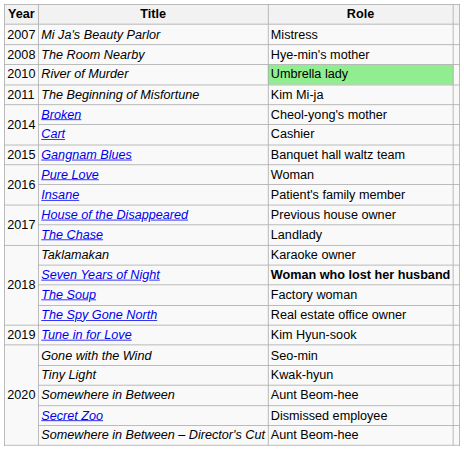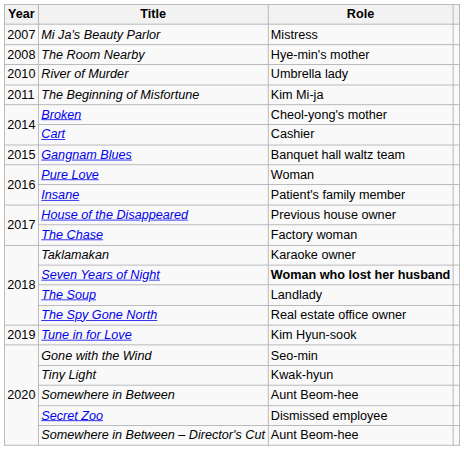River of Murder | Role: lightgreen background -> no background
The Chase | Role: Landlady -> Factory woman
The Soup | Role: Factory woman -> Landlady
